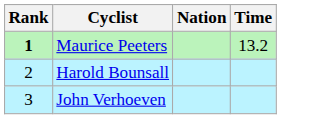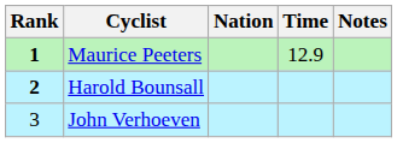+ column: Notes
Maurice Peeters | Time: 13.2 -> 12.9
Harold Bounsall | Rank: normal -> bold
